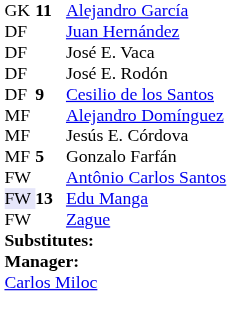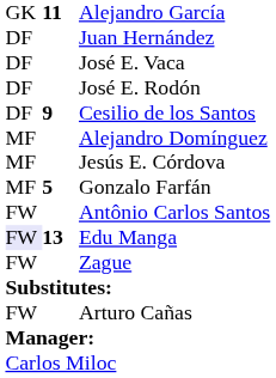+ row: FW | Arturo Cañas
